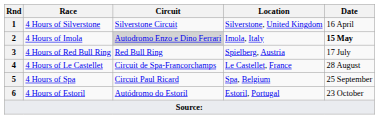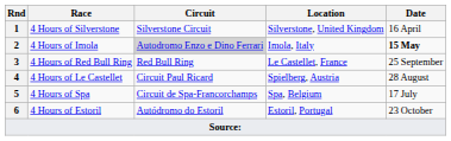4 Hours of Red Bull Ring | Location: Spielberg, Austria -> Le Castellet, France
4 Hours of Red Bull Ring | Date: 17 July -> 25 September
4 Hours of Le Castellet | Circuit: Circuit de Spa-Francorchamps -> Circuit Paul Ricard
4 Hours of Le Castellet | Location: Le Castellet, France -> Spielberg, Austria
4 Hours of Spa | Circuit: Circuit Paul Ricard -> Circuit de Spa-Francorchamps
4 Hours of Spa | Date: 25 September -> 17 July
